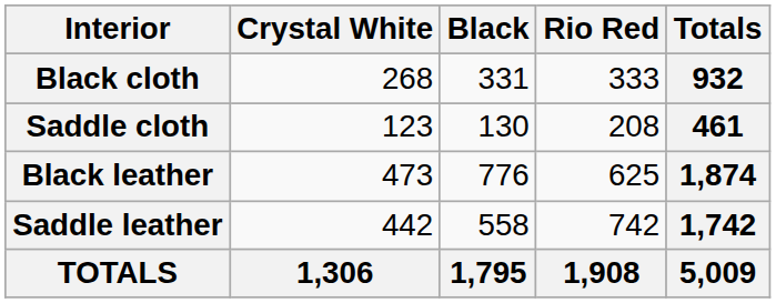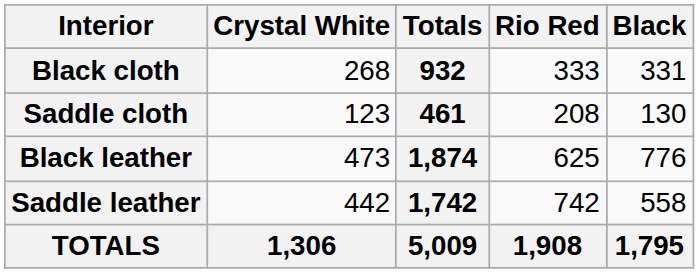columns swapped: Black <-> Totals
